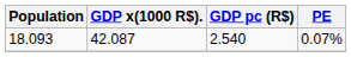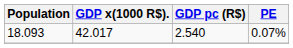18.093 | GDP x(1000 R$).: 42.087 -> 42.017
